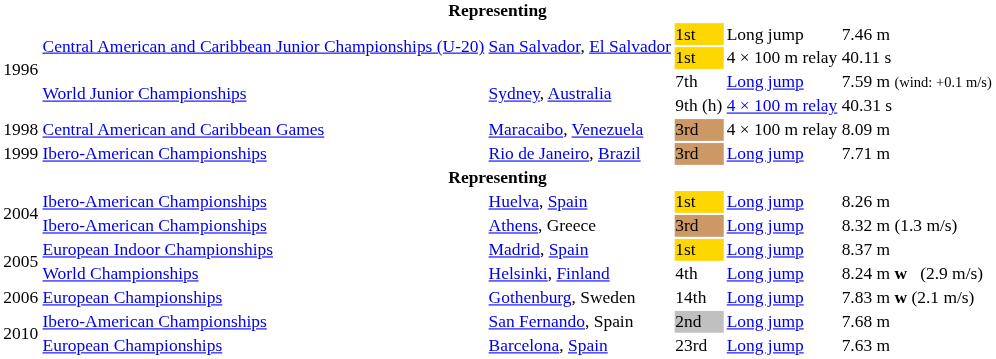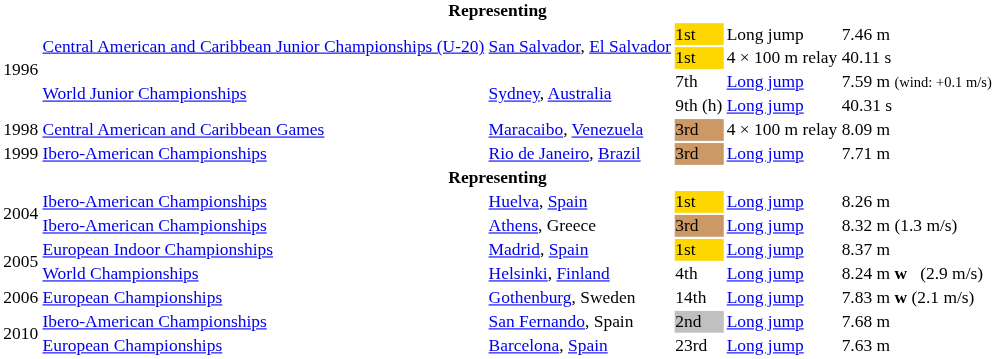Sydney, Australia / 9th (h) | column 5: 4 × 100 m relay -> Long jump
